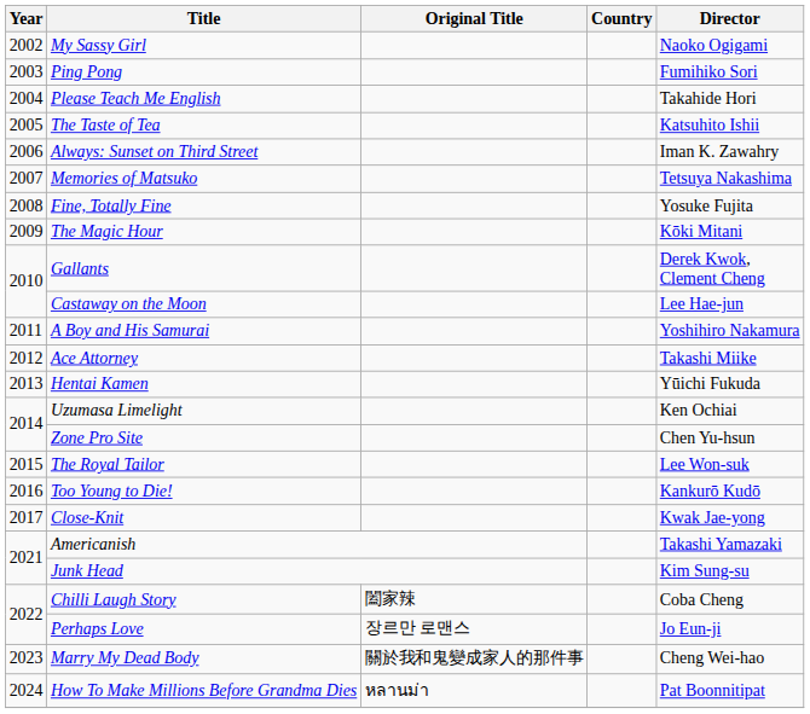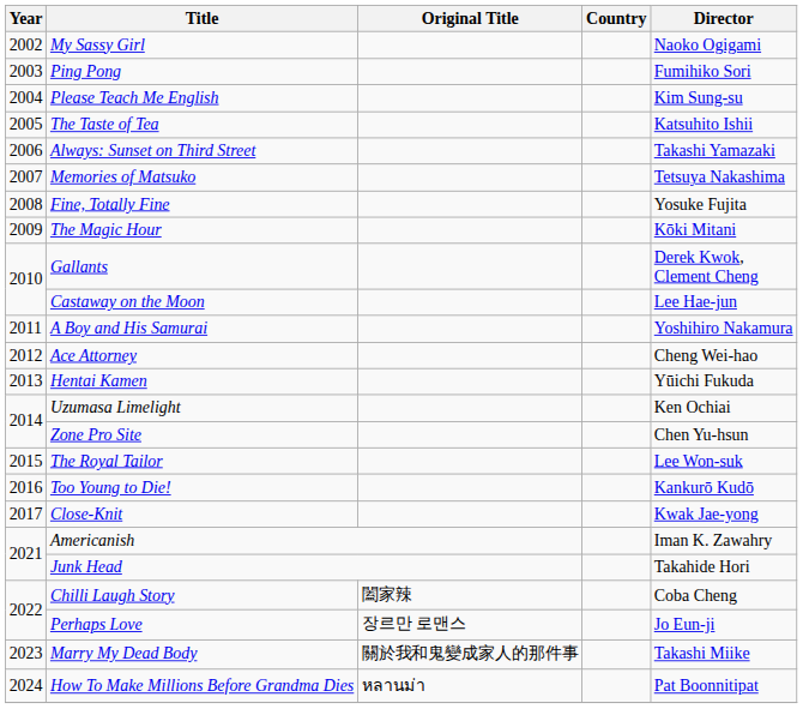Please Teach Me English | Director: Takahide Hori -> Kim Sung-su
Always: Sunset on Third Street | Director: Iman K. Zawahry -> Takashi Yamazaki
Ace Attorney | Director: Takashi Miike -> Cheng Wei-hao
Americanish | Director: Takashi Yamazaki -> Iman K. Zawahry
Junk Head | Director: Kim Sung-su -> Takahide Hori
Marry My Dead Body | Director: Cheng Wei-hao -> Takashi Miike
